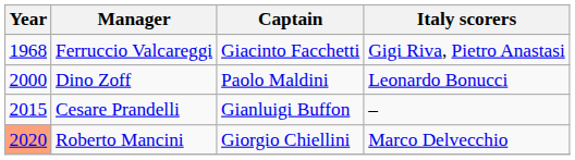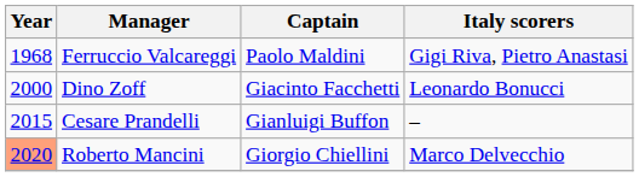Ferruccio Valcareggi | Captain: Giacinto Facchetti -> Paolo Maldini
Dino Zoff | Captain: Paolo Maldini -> Giacinto Facchetti
